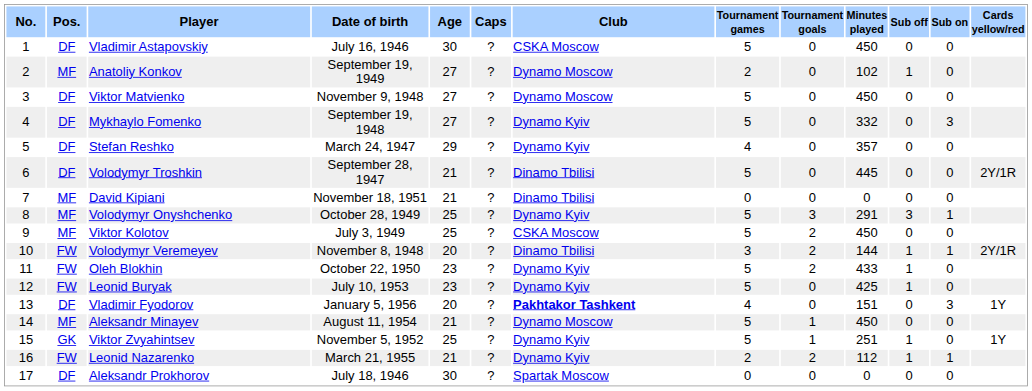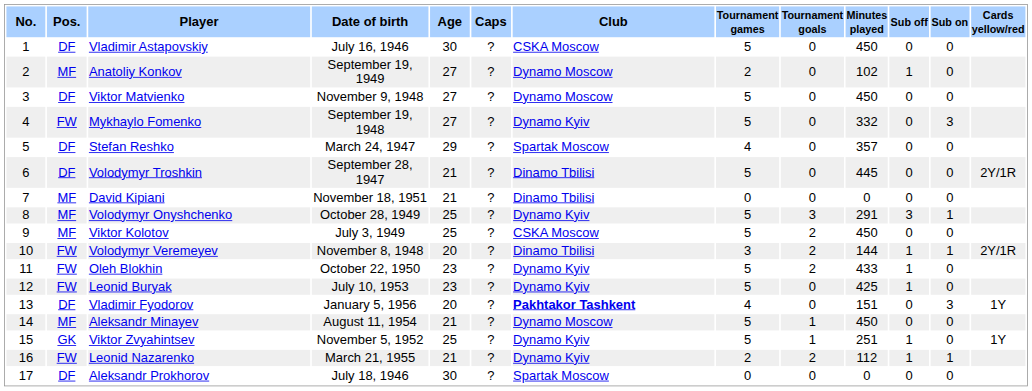Mykhaylo Fomenko | Pos.: DF -> FW
Stefan Reshko | Club: Dynamo Kyiv -> Spartak Moscow
